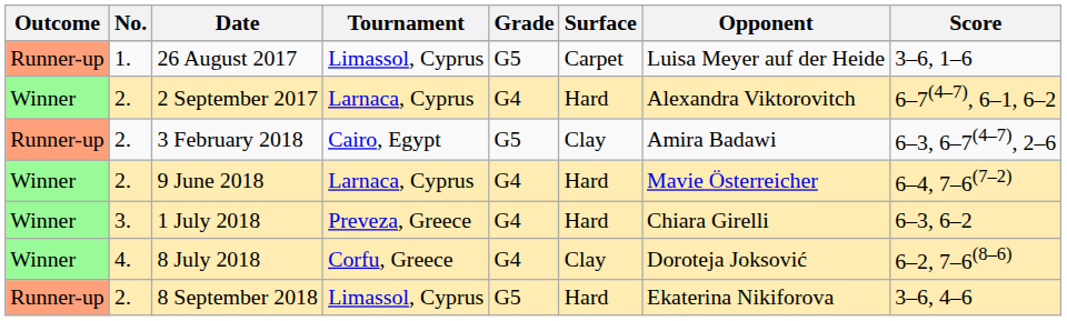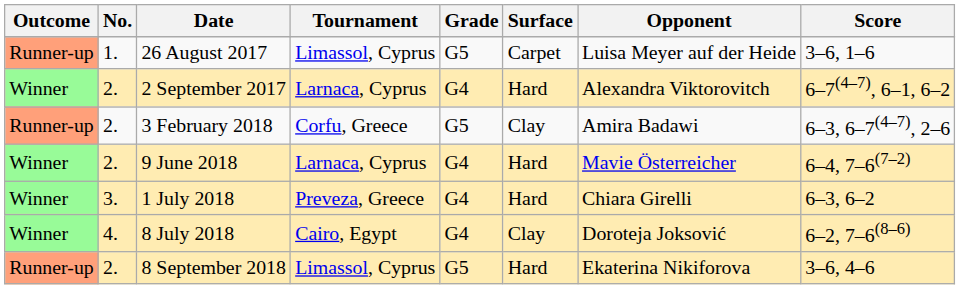3 February 2018 | Tournament: Cairo, Egypt -> Corfu, Greece
8 July 2018 | Tournament: Corfu, Greece -> Cairo, Egypt
